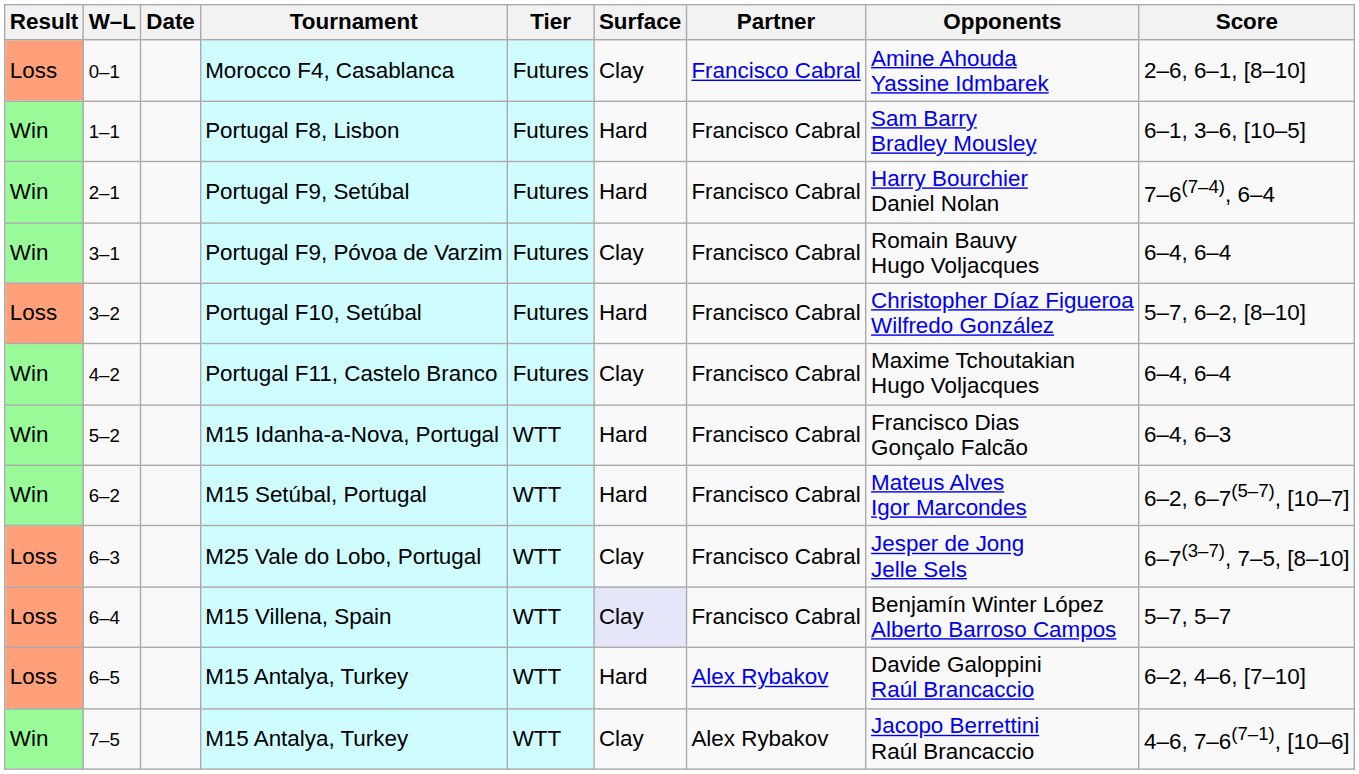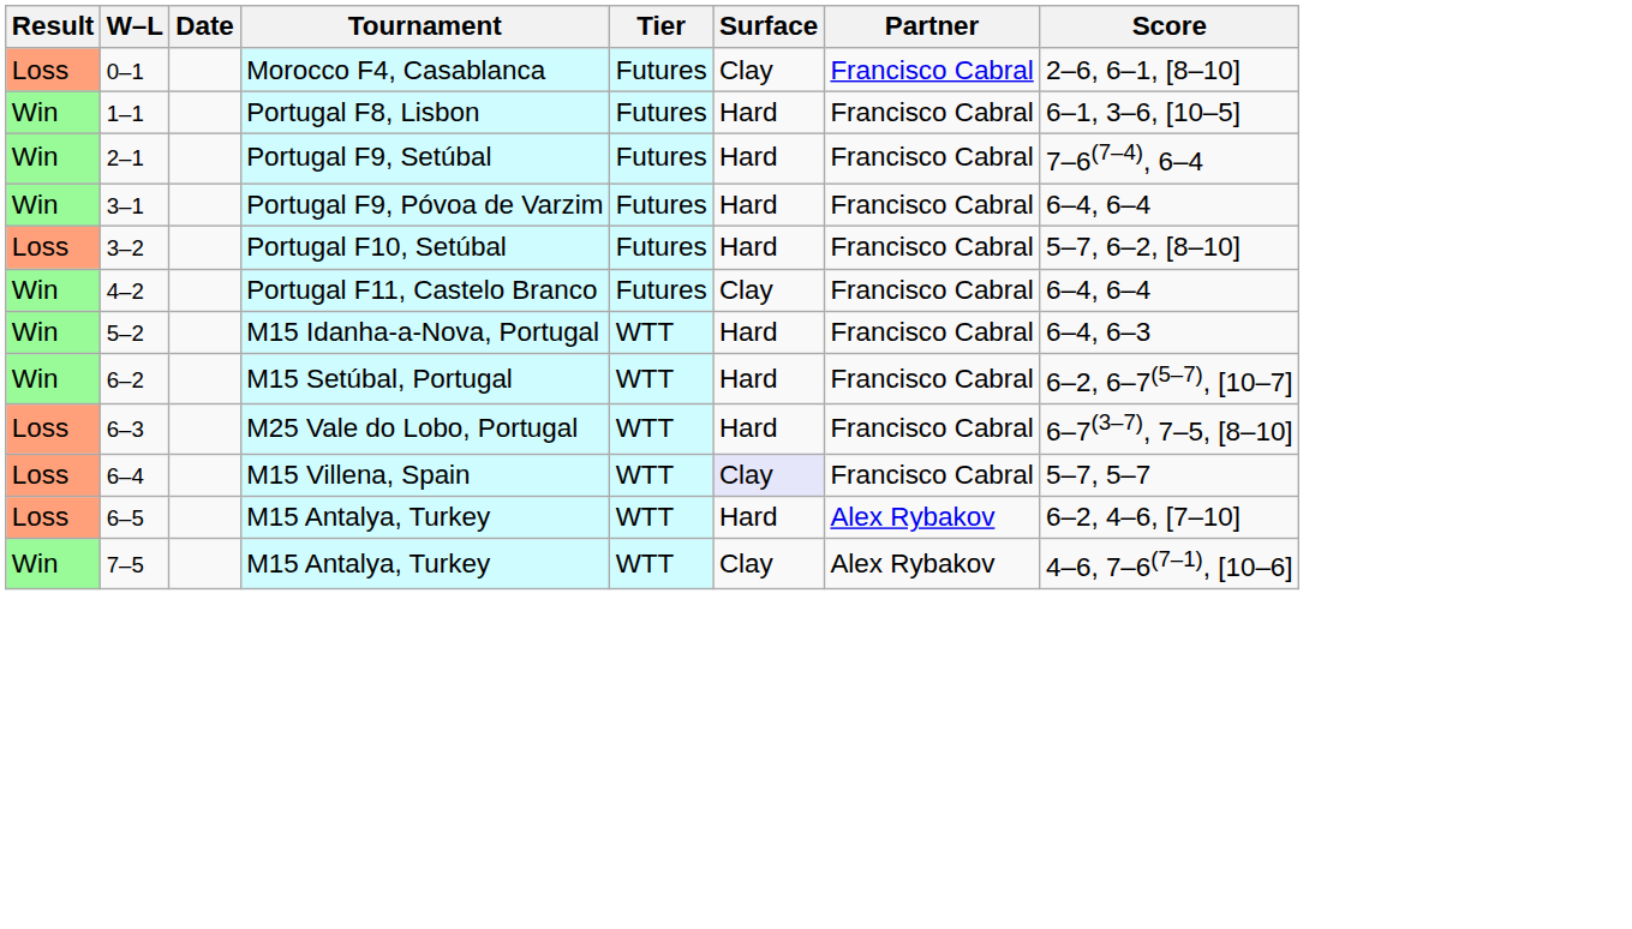- column: Opponents | Amine Ahouda Yassine Idmbarek | Sam Barry Bradley Mousley | Harry Bourchier Daniel Nolan | Romain Bauvy Hugo Voljacques | Christopher Díaz Figueroa Wilfredo González | Maxime Tchoutakian Hugo Voljacques | Francisco Dias Gonçalo Falcão | Mateus Alves Igor Marcondes | Jesper de Jong Jelle Sels | Benjamín Winter López Alberto Barroso Campos | Davide Galoppini Raúl Brancaccio | Jacopo Berrettini Raúl Brancaccio
Portugal F9, Póvoa de Varzim | Surface: Clay -> Hard
M25 Vale do Lobo, Portugal | Surface: Clay -> Hard
